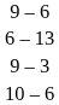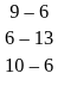- row: 9 – 3
